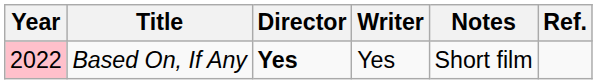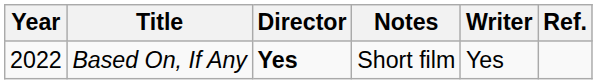columns swapped: Writer <-> Notes
Based On, If Any | Year: pink background -> no background
